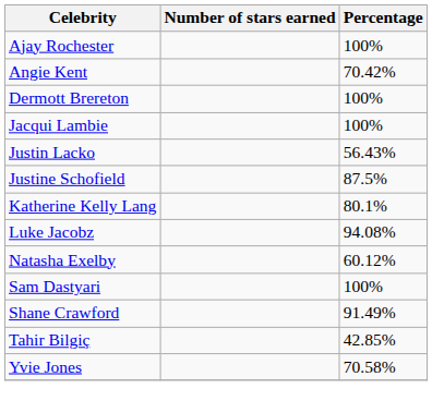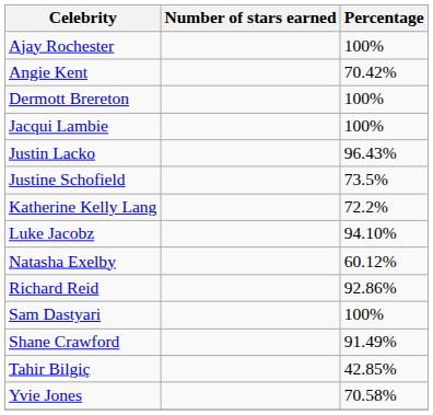Justin Lacko | Percentage: 56.43% -> 96.43%
Justine Schofield | Percentage: 87.5% -> 73.5%
Katherine Kelly Lang | Percentage: 80.1% -> 72.2%
Luke Jacobz | Percentage: 94.08% -> 94.10%
+ row: Richard Reid | 92.86%
